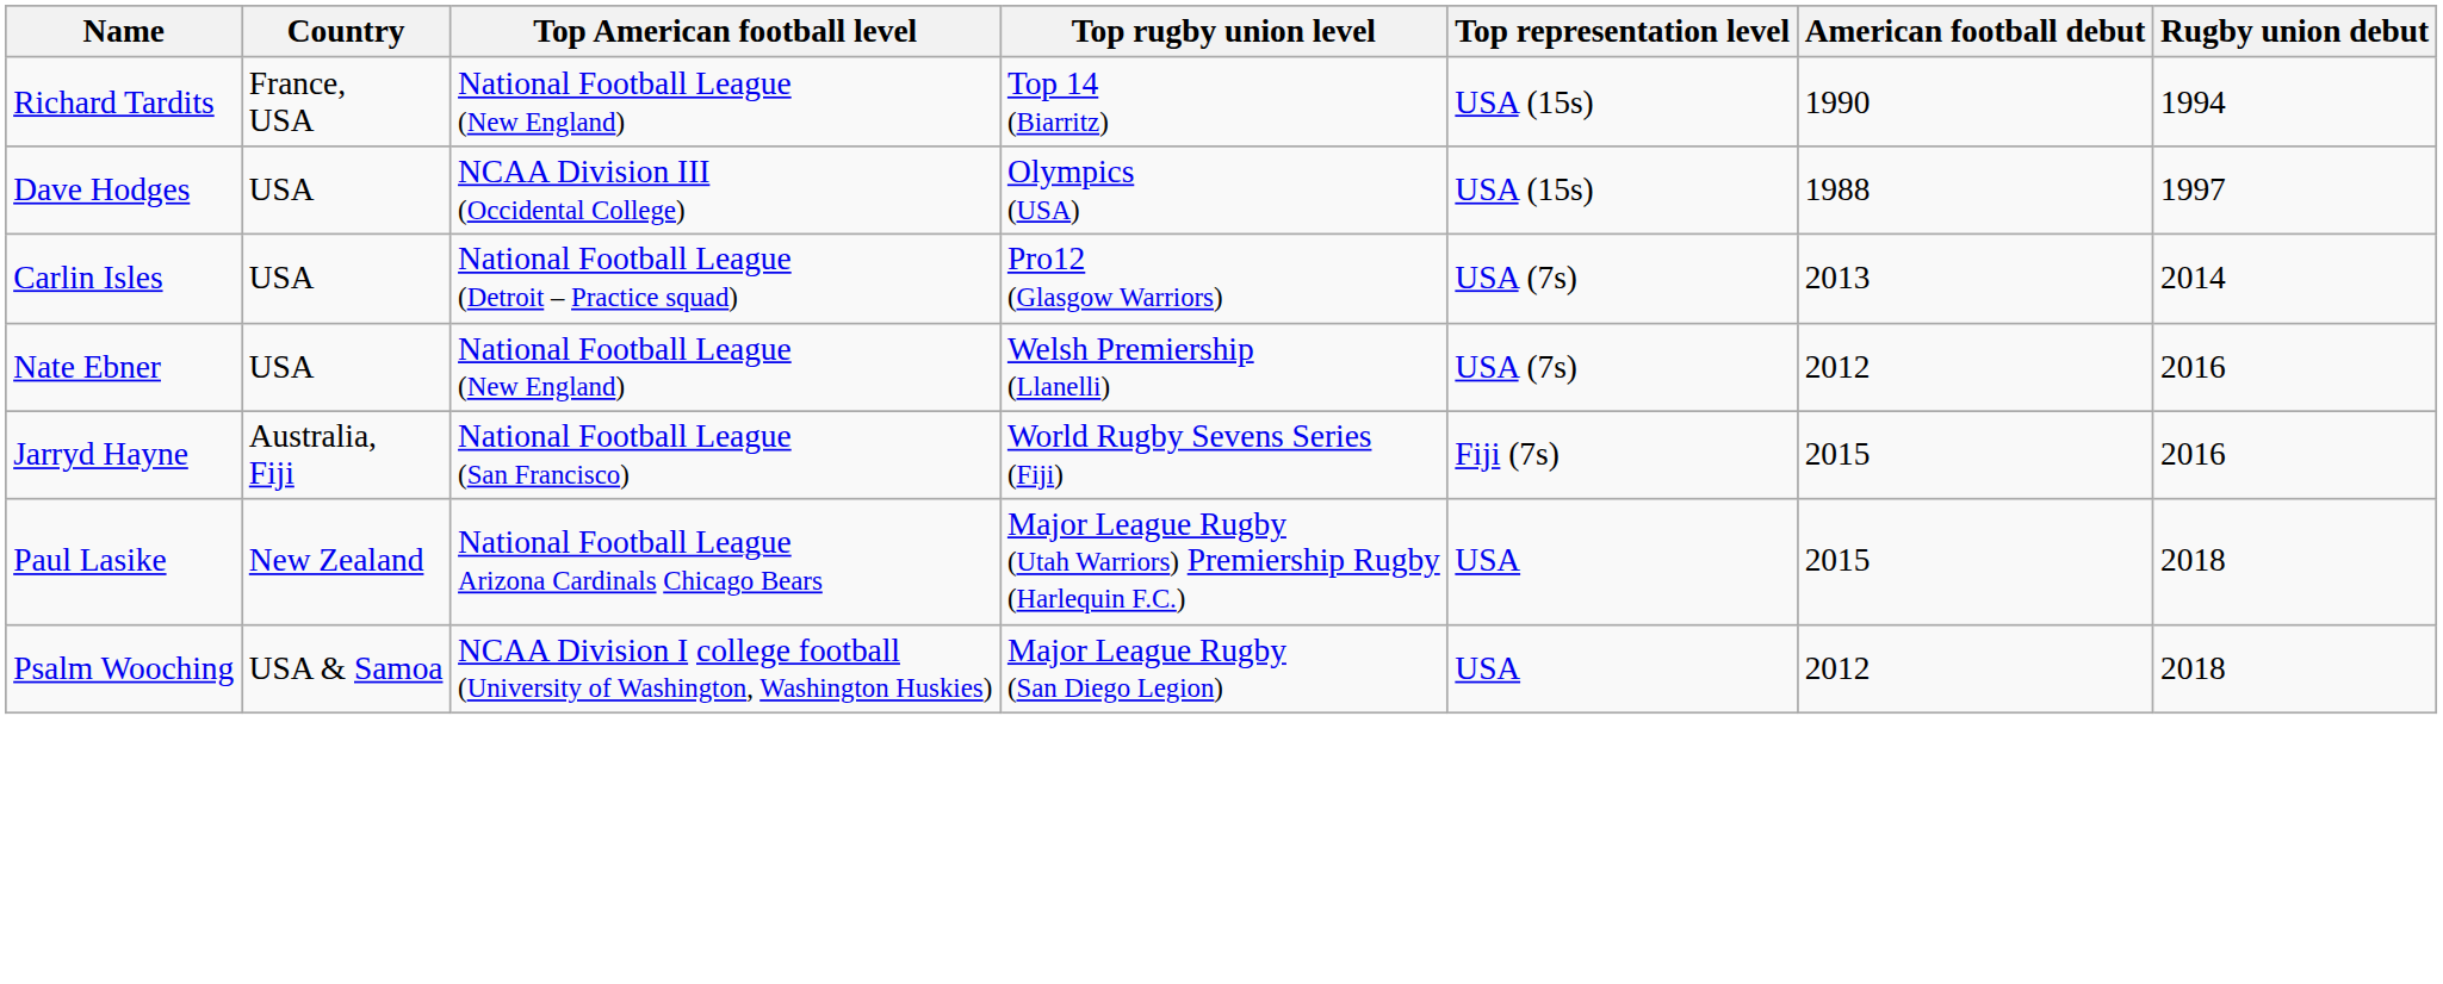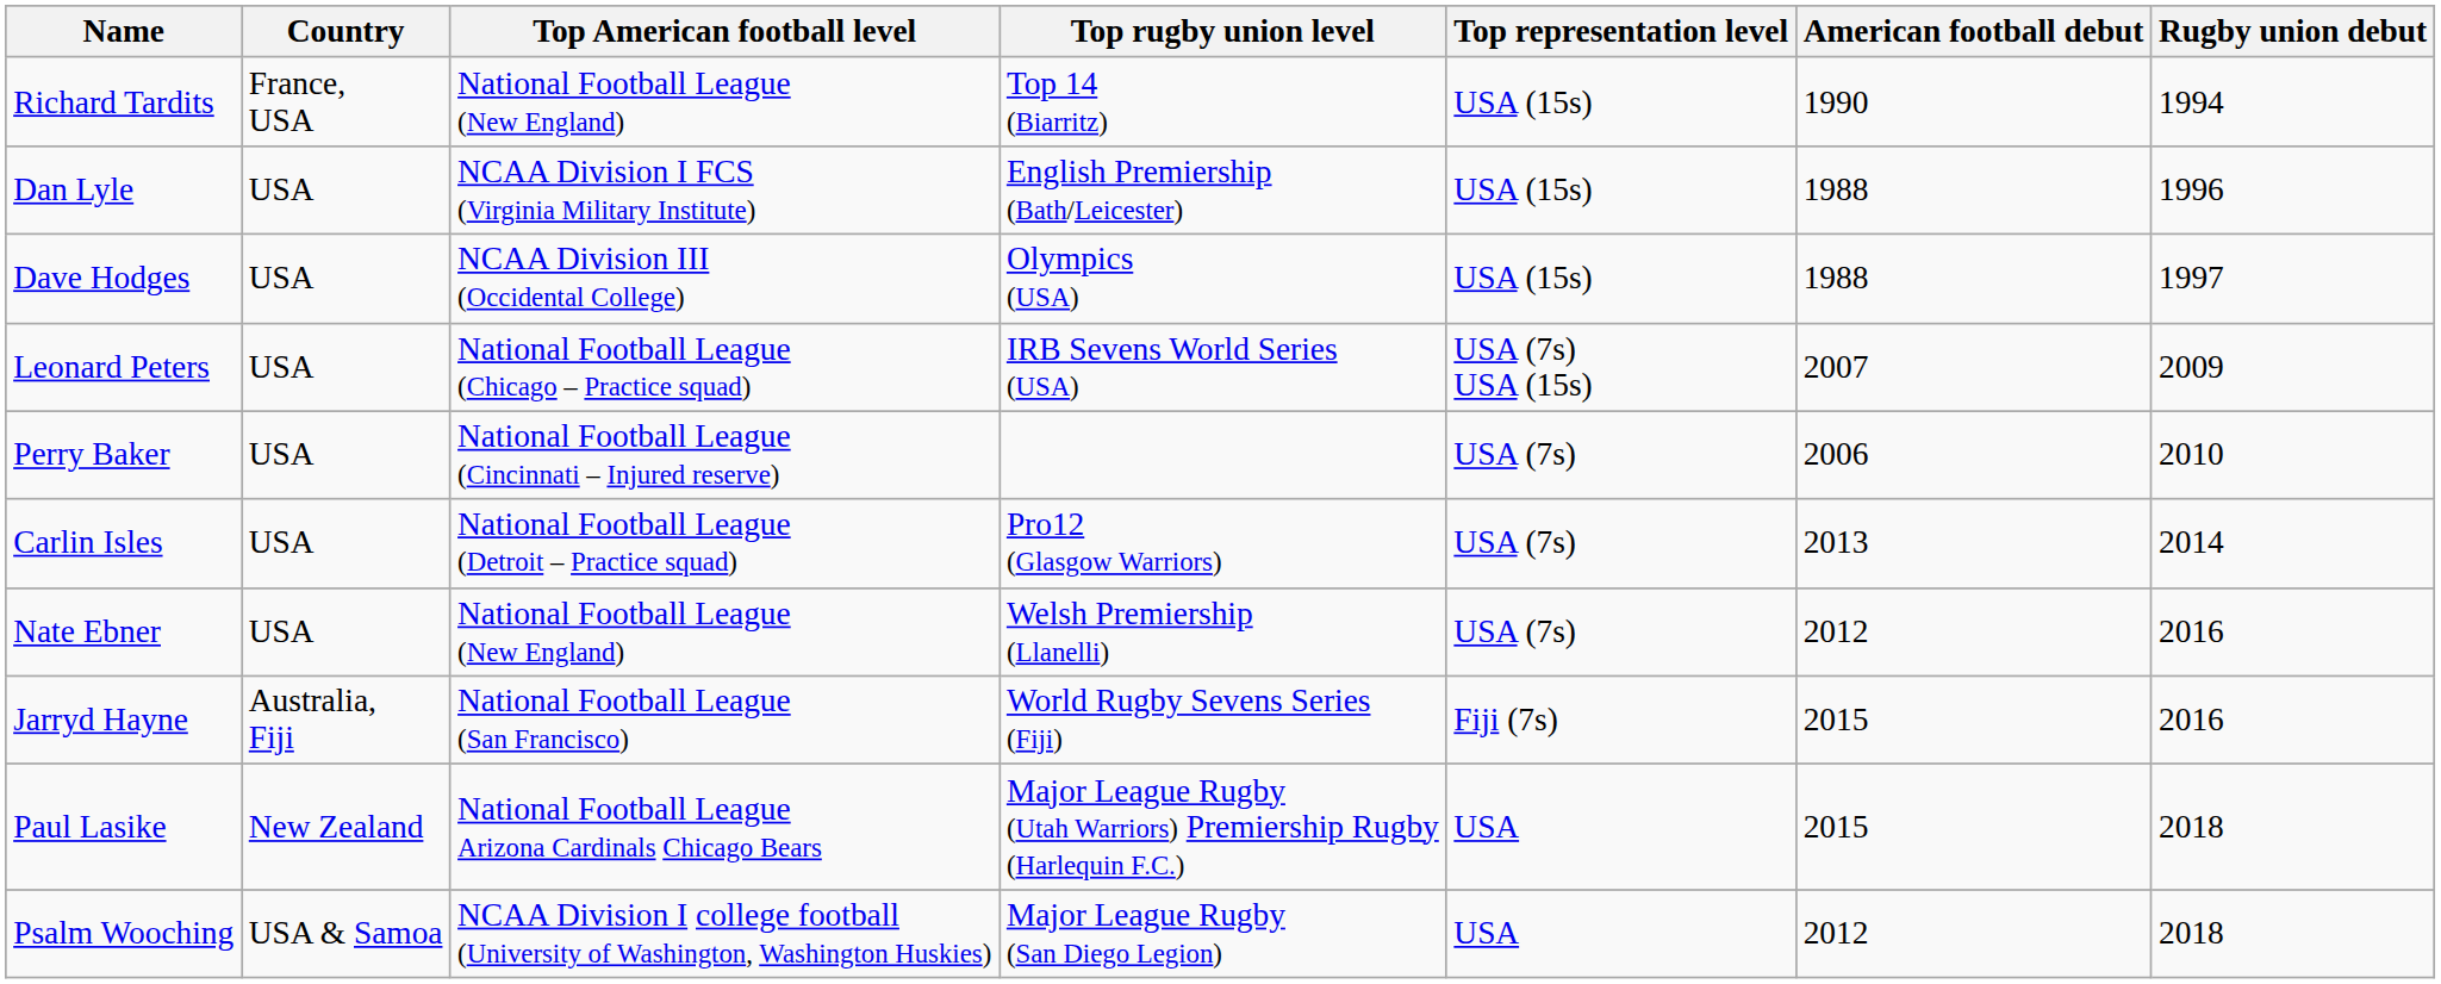+ row: Dan Lyle | USA | NCAA Division I FCS (Virginia Military Institute) | English Premiership (Bath/Leicester) | USA (15s) | 1988 | 1996
+ row: Leonard Peters | USA | National Football League (Chicago – Practice squad) | IRB Sevens World Series (USA) | USA (7s) USA (15s) | 2007 | 2009
+ row: Perry Baker | USA | National Football League (Cincinnati – Injured reserve) | USA (7s) | 2006 | 2010
